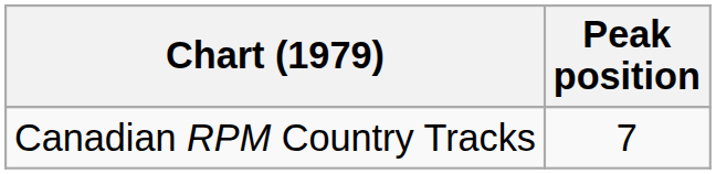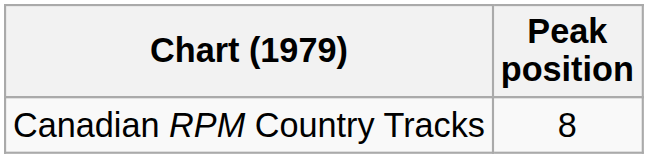Canadian RPM Country Tracks | Peak position: 7 -> 8
